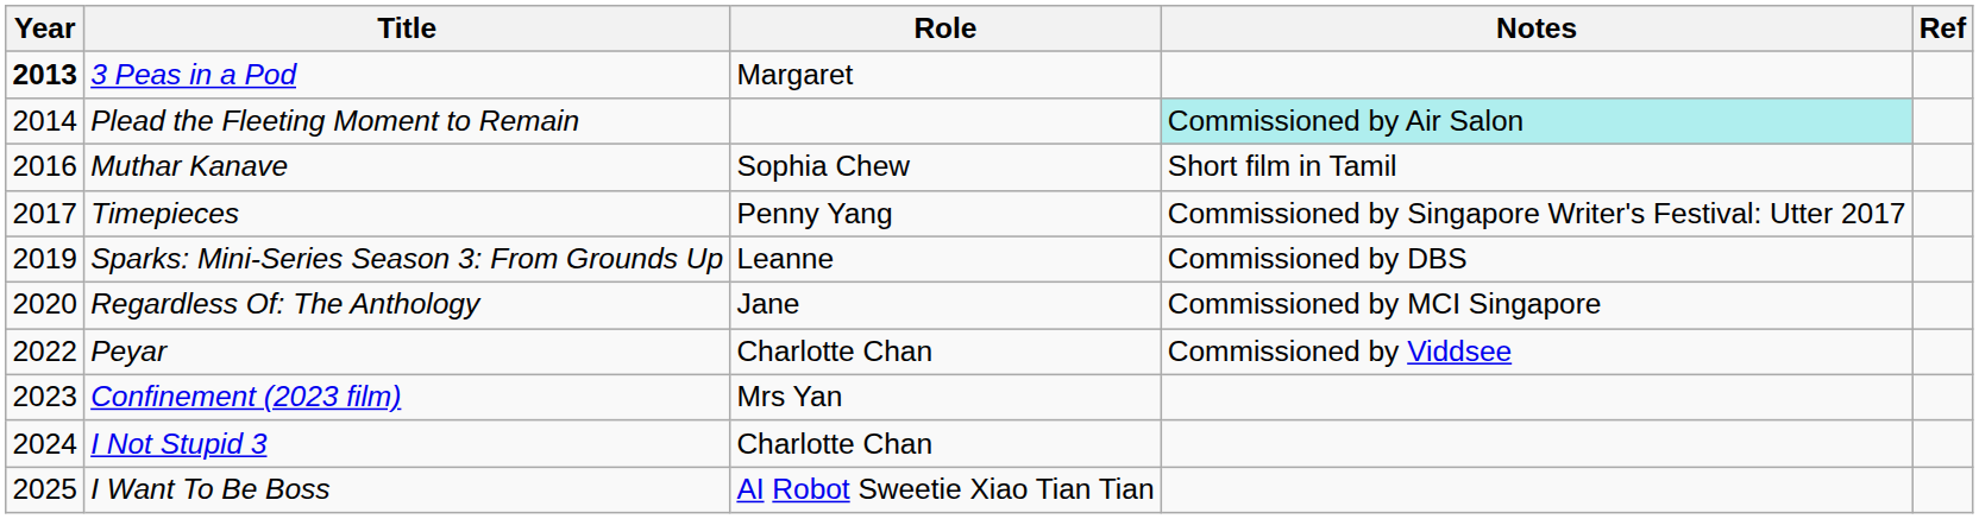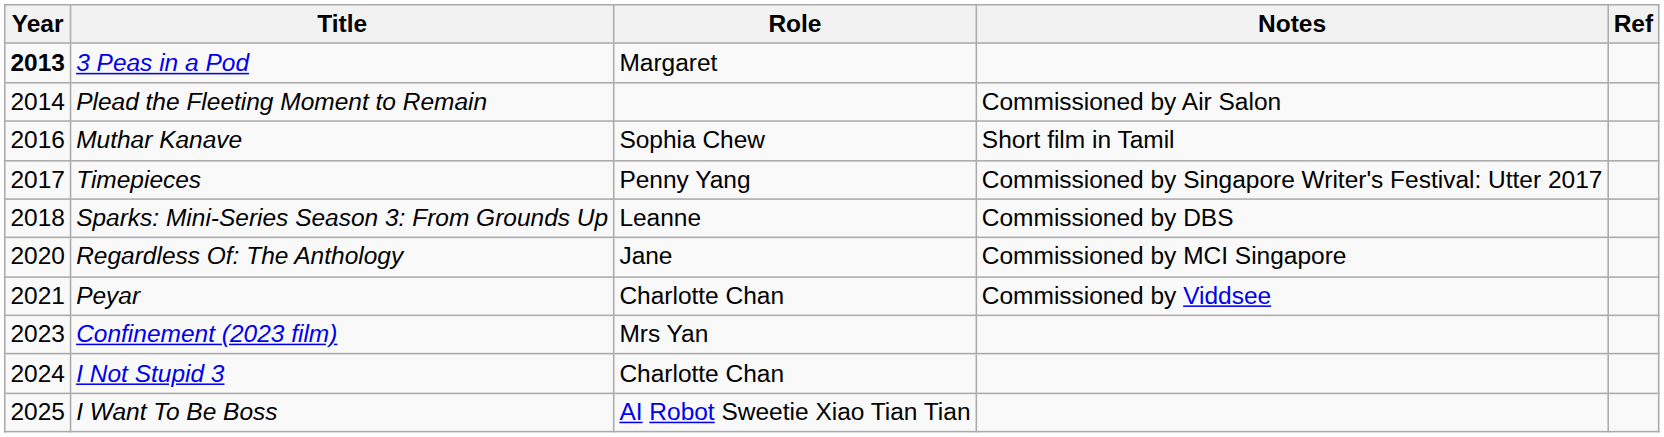Plead the Fleeting Moment to Remain | Notes: paleturquoise background -> no background
Sparks: Mini-Series Season 3: From Grounds Up | Year: 2019 -> 2018
Peyar | Year: 2022 -> 2021
